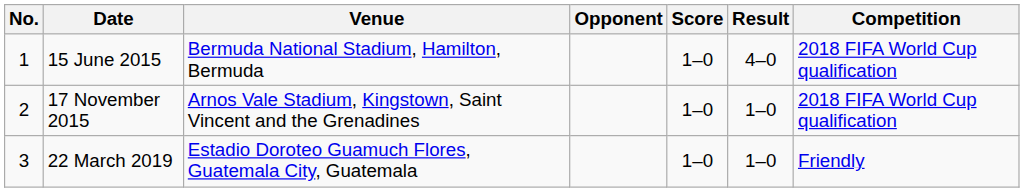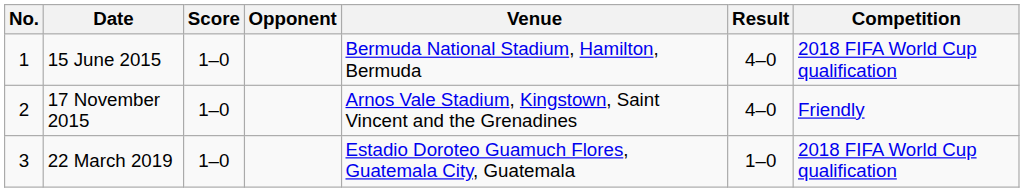columns swapped: Venue <-> Score
17 November 2015 | Result: 1–0 -> 4–0
17 November 2015 | Competition: 2018 FIFA World Cup qualification -> Friendly
22 March 2019 | Competition: Friendly -> 2018 FIFA World Cup qualification
